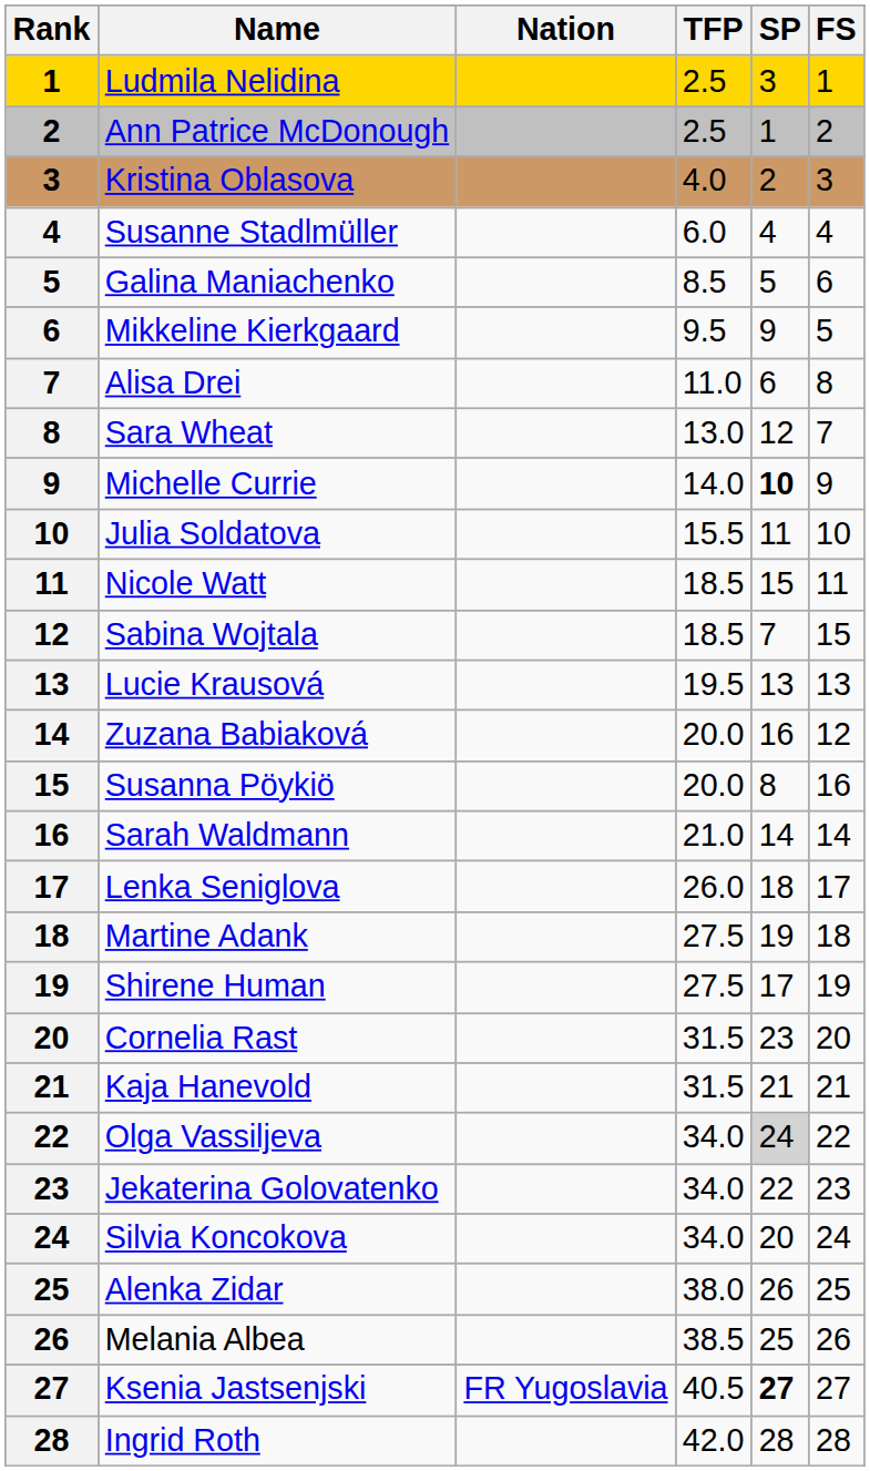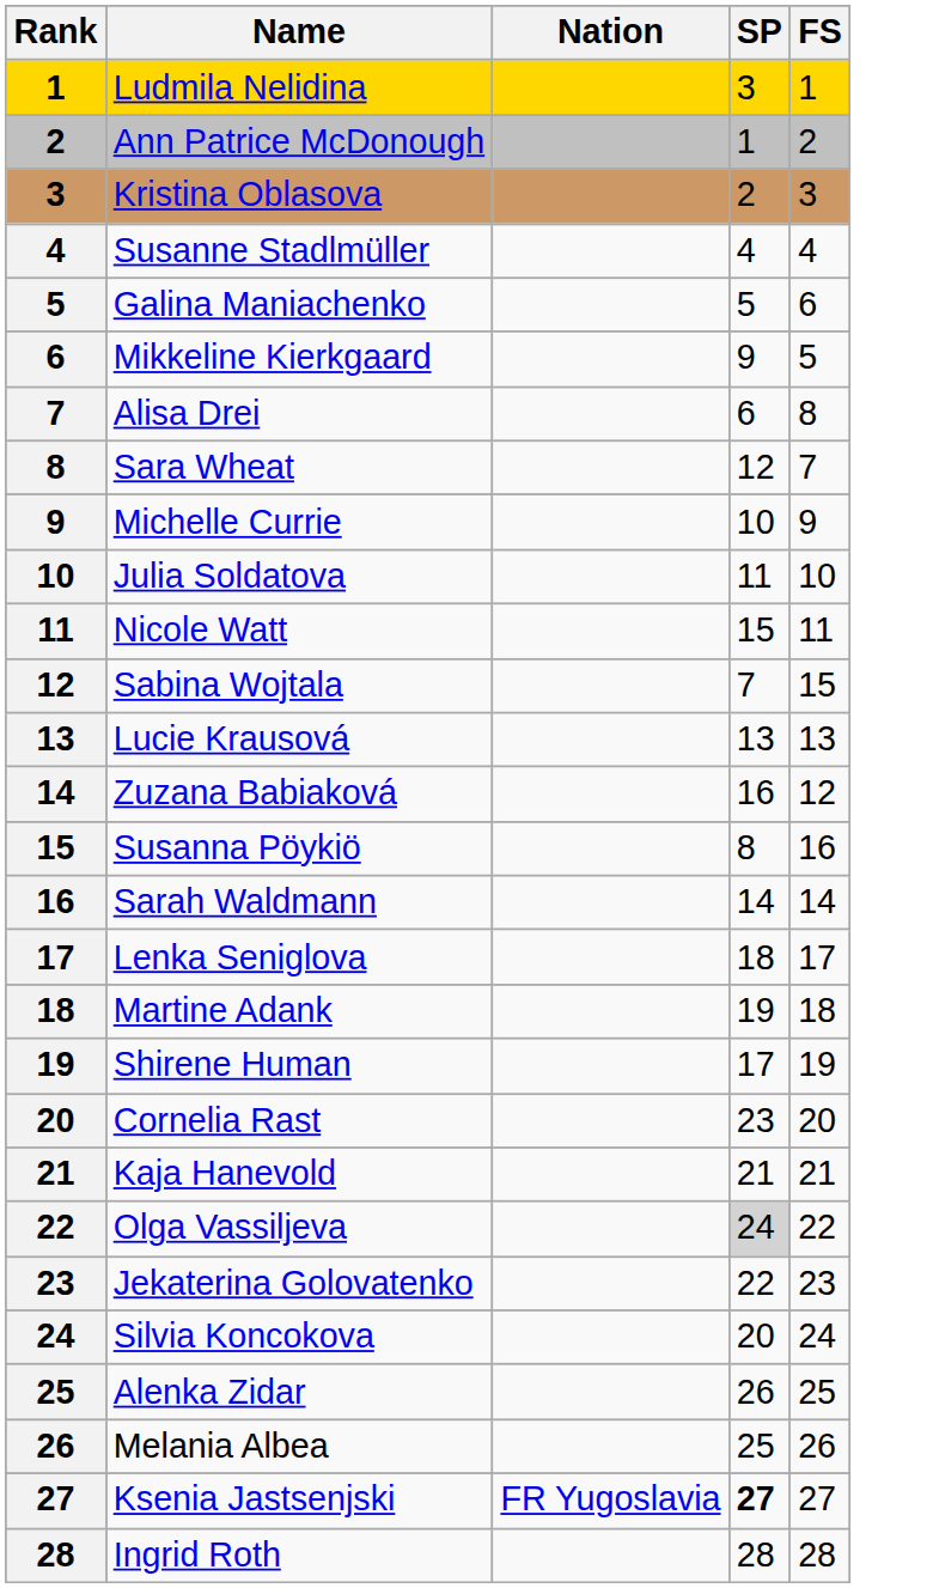- column: TFP | 2.5 | 2.5 | 4.0 | 6.0 | 8.5 | 9.5 | 11.0 | 13.0 | 14.0 | 15.5 | 18.5 | 18.5 | 19.5 | 20.0 | 20.0 | 21.0 | 26.0 | 27.5 | 27.5 | 31.5 | 31.5 | 34.0 | 34.0 | 34.0 | 38.0 | 38.5 | 40.5 | 42.0
Michelle Currie | SP: bold -> normal
